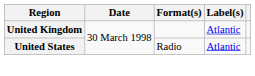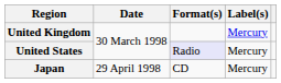United Kingdom | Label(s): Atlantic -> Mercury
United States | Format(s): no background -> lavender background
United States | Label(s): Atlantic -> Mercury
+ row: Japan | 29 April 1998 | CD | Mercury
